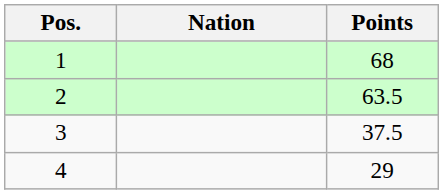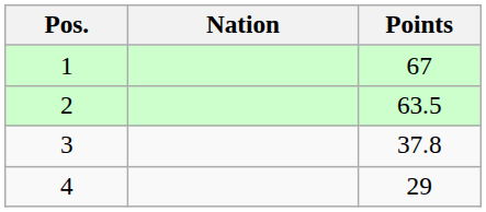1 | Points: 68 -> 67
3 | Points: 37.5 -> 37.8
